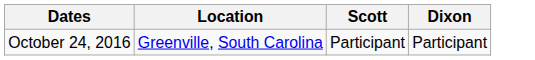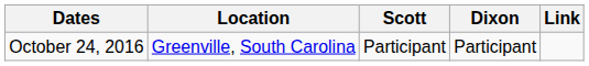+ column: Link
